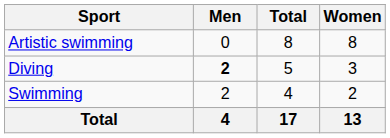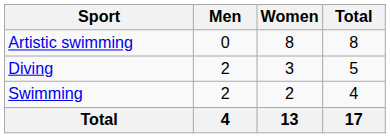columns swapped: Women <-> Total
Diving | Men: bold -> normal
